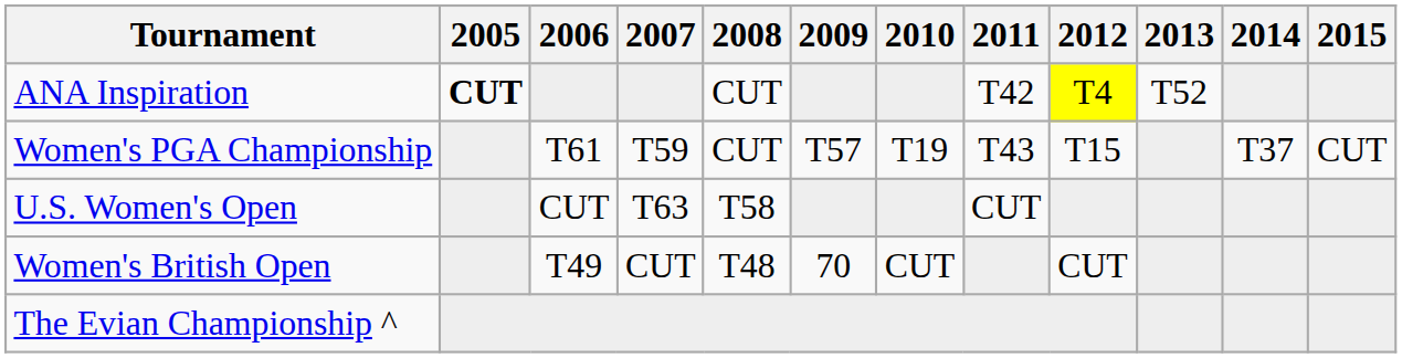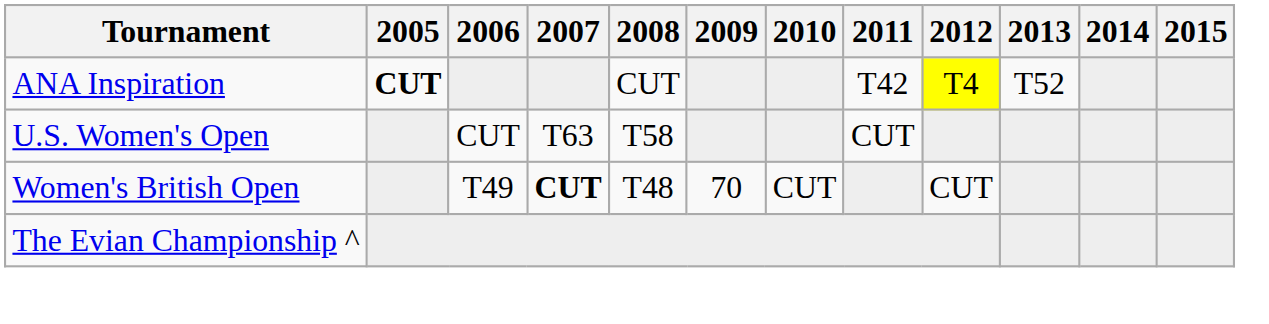- row: Women's PGA Championship | T61 | T59 | CUT | T57 | T19 | T43 | T15 | T37 | CUT
Women's British Open | 2007: normal -> bold
